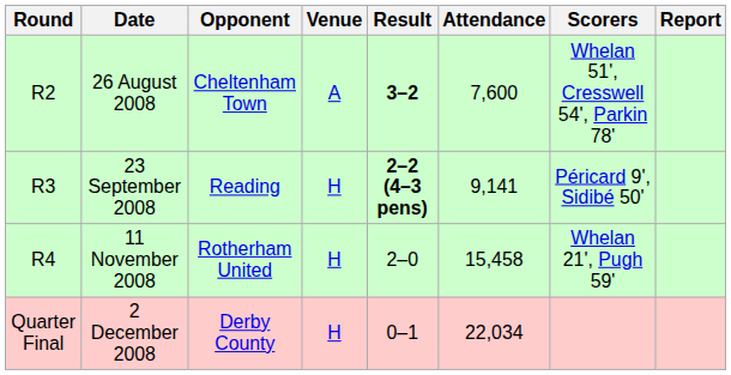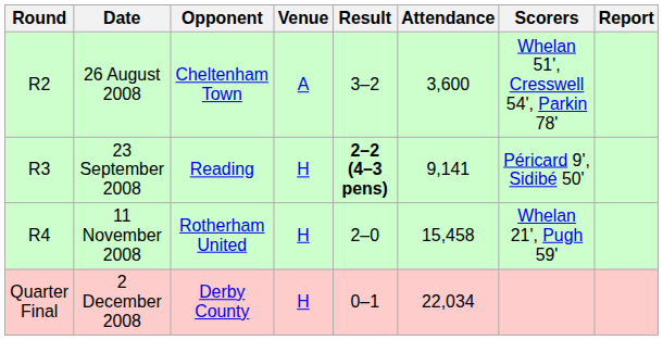26 August 2008 | Result: bold -> normal
26 August 2008 | Attendance: 7,600 -> 3,600
